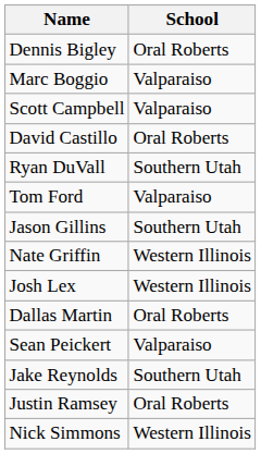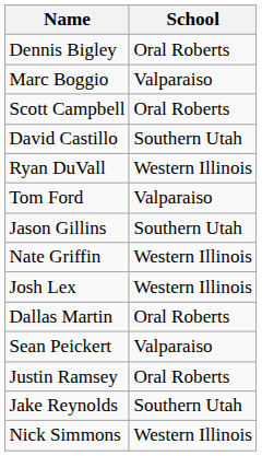Scott Campbell | School: Valparaiso -> Oral Roberts
David Castillo | School: Oral Roberts -> Southern Utah
Ryan DuVall | School: Southern Utah -> Western Illinois
rows swapped: Justin Ramsey <-> Jake Reynolds
